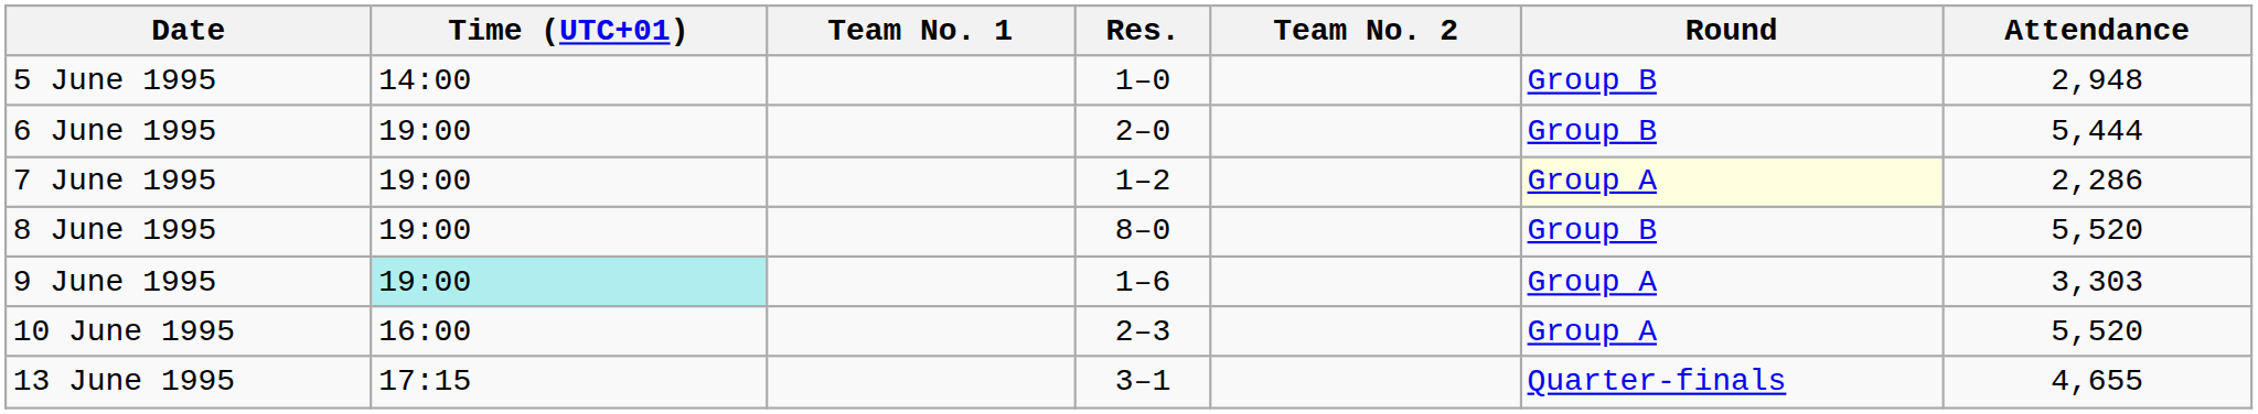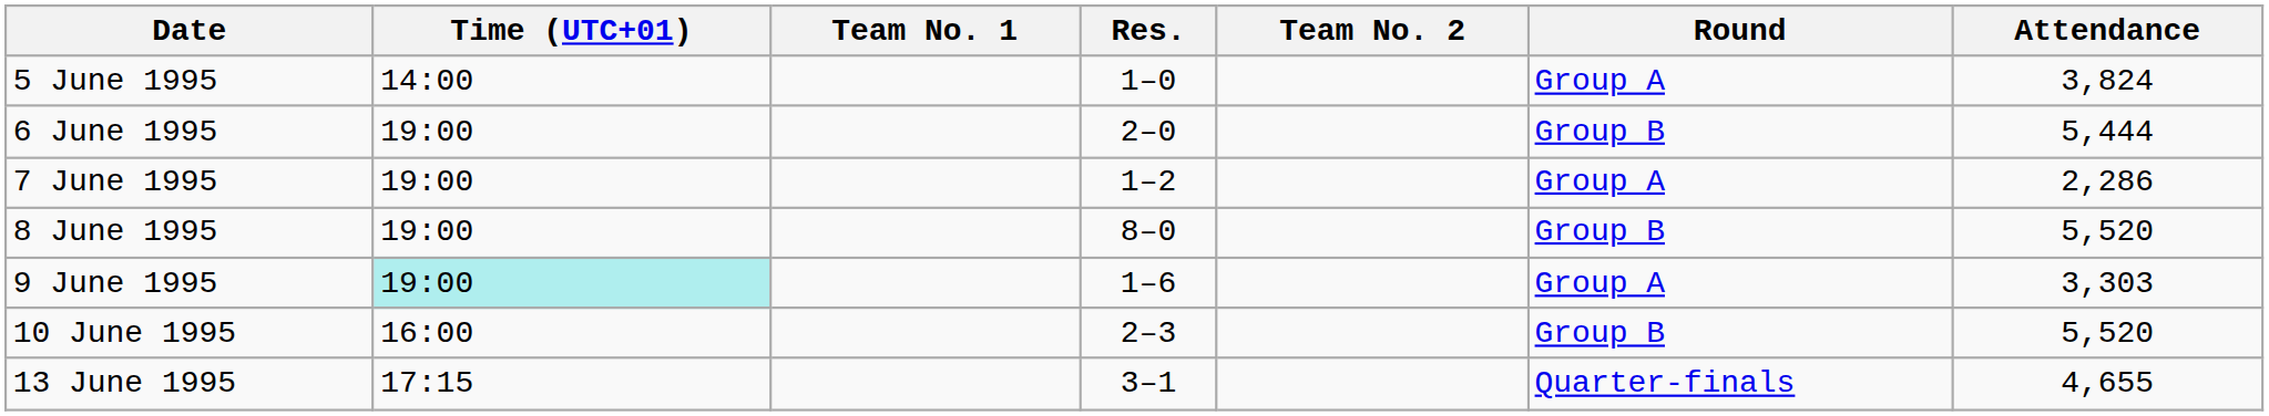5 June 1995 | Round: Group B -> Group A
5 June 1995 | Attendance: 2,948 -> 3,824
7 June 1995 | Round: lightyellow background -> no background
10 June 1995 | Round: Group A -> Group B
